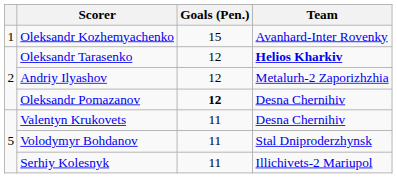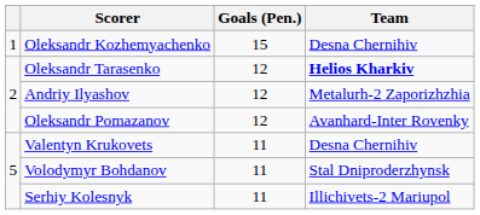Oleksandr Kozhemyachenko | Team: Avanhard-Inter Rovenky -> Desna Chernihiv
Oleksandr Pomazanov | Goals (Pen.): bold -> normal
Oleksandr Pomazanov | Team: Desna Chernihiv -> Avanhard-Inter Rovenky
